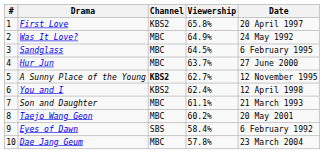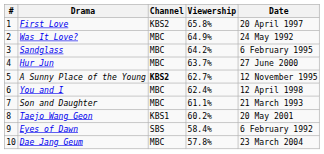Sandglass | Viewership: 64.5% -> 64.2%
You and I | Channel: KBS2 -> MBC
Taejo Wang Geon | Channel: MBC -> KBS1
